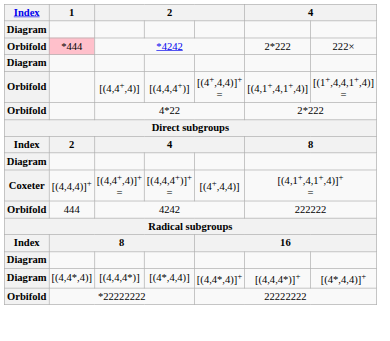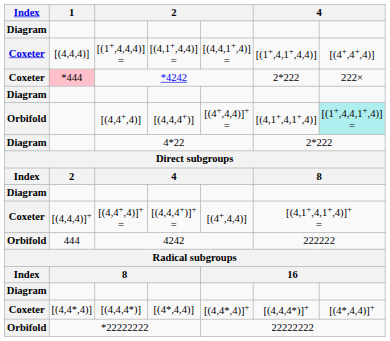+ row: Coxeter | [(4,4,4)] | [(1+,4,4,4)] = | [(4,1+,4,4)] = | [(4,4,1+,4)] = | [(1+,4,1+,4,4)] | [(4+,4+,4)]
*4242 | Index: Orbifold -> Coxeter
[(4,4+,4)] | column 7: no background -> paleturquoise background
4*22 | Index: Orbifold -> Diagram
[(4,4,4*)] | Index: Diagram -> Coxeter
